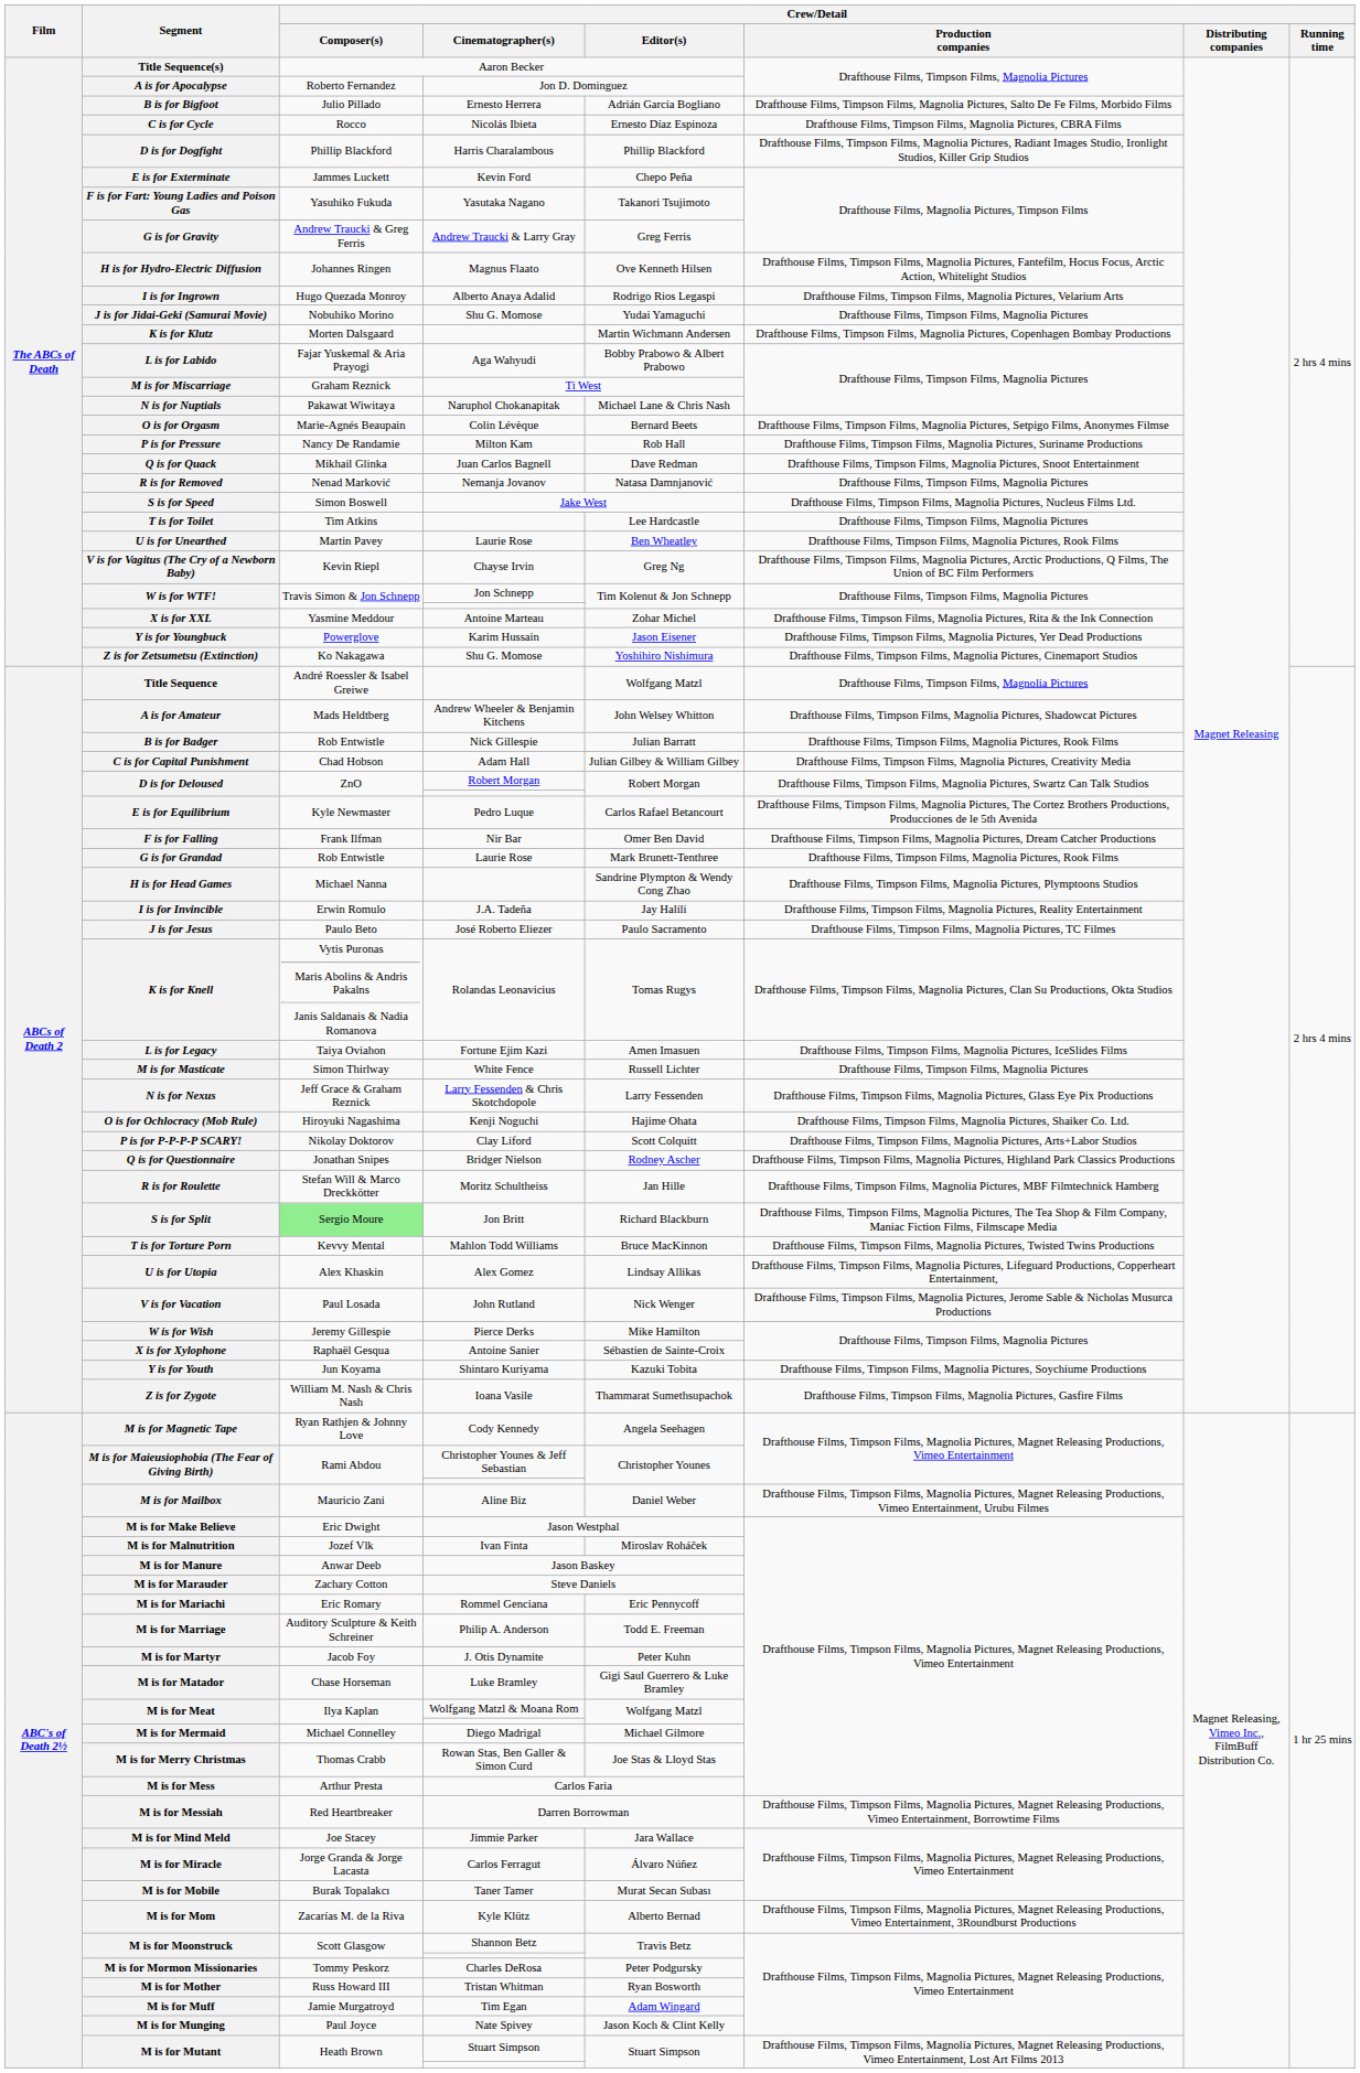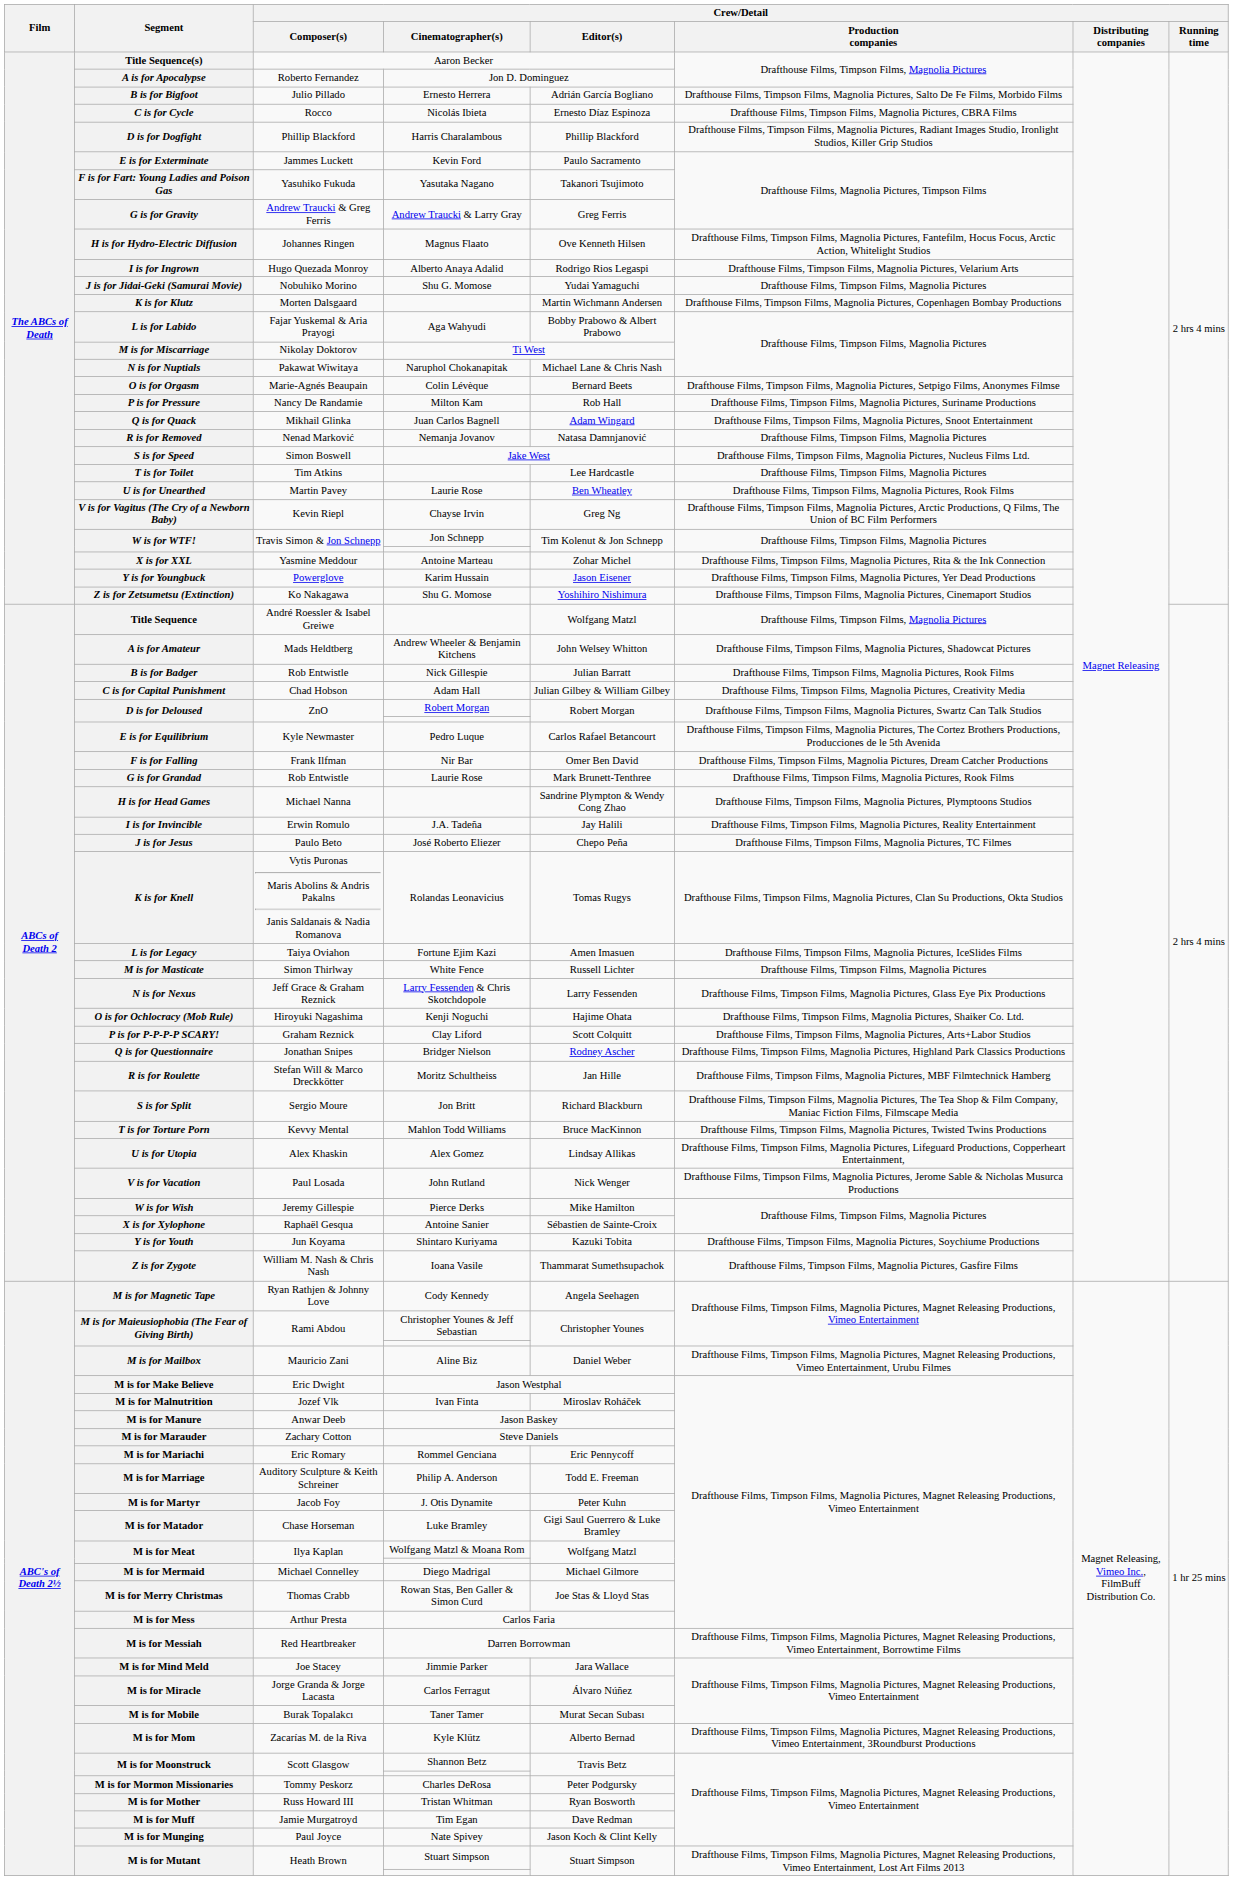E is for Exterminate | Crew/Detail / Editor(s): Chepo Peña -> Paulo Sacramento
M is for Miscarriage | Crew/Detail / Composer(s): Graham Reznick -> Nikolay Doktorov
Q is for Quack | Crew/Detail / Editor(s): Dave Redman -> Adam Wingard
J is for Jesus | Crew/Detail / Editor(s): Paulo Sacramento -> Chepo Peña
P is for P-P-P-P SCARY! | Crew/Detail / Composer(s): Nikolay Doktorov -> Graham Reznick
S is for Split | Crew/Detail / Composer(s): lightgreen background -> no background
M is for Muff | Crew/Detail / Editor(s): Adam Wingard -> Dave Redman
